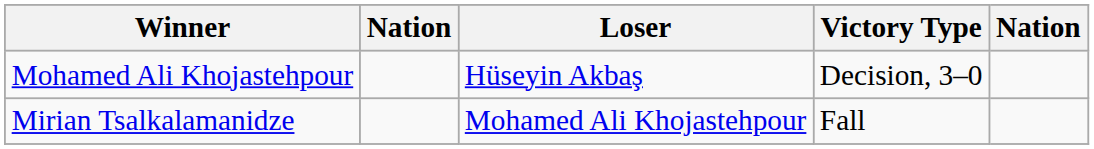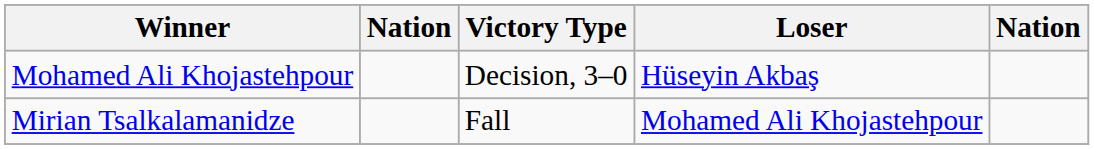columns swapped: Victory Type <-> Loser
